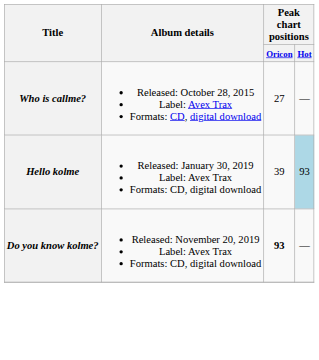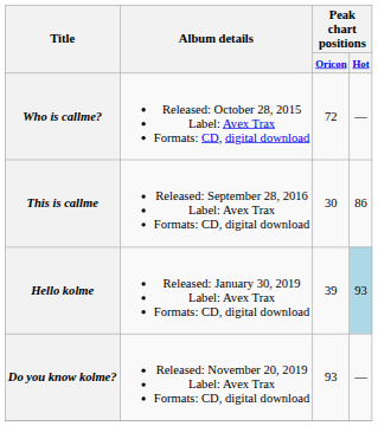Who is callme? | Peak chart positions / Oricon: 27 -> 72
+ row: This is callme | Released: September 28, 2016 Label: Avex Trax Formats: CD, digital download | 30 | 86
Do you know kolme? | Peak chart positions / Oricon: bold -> normal
